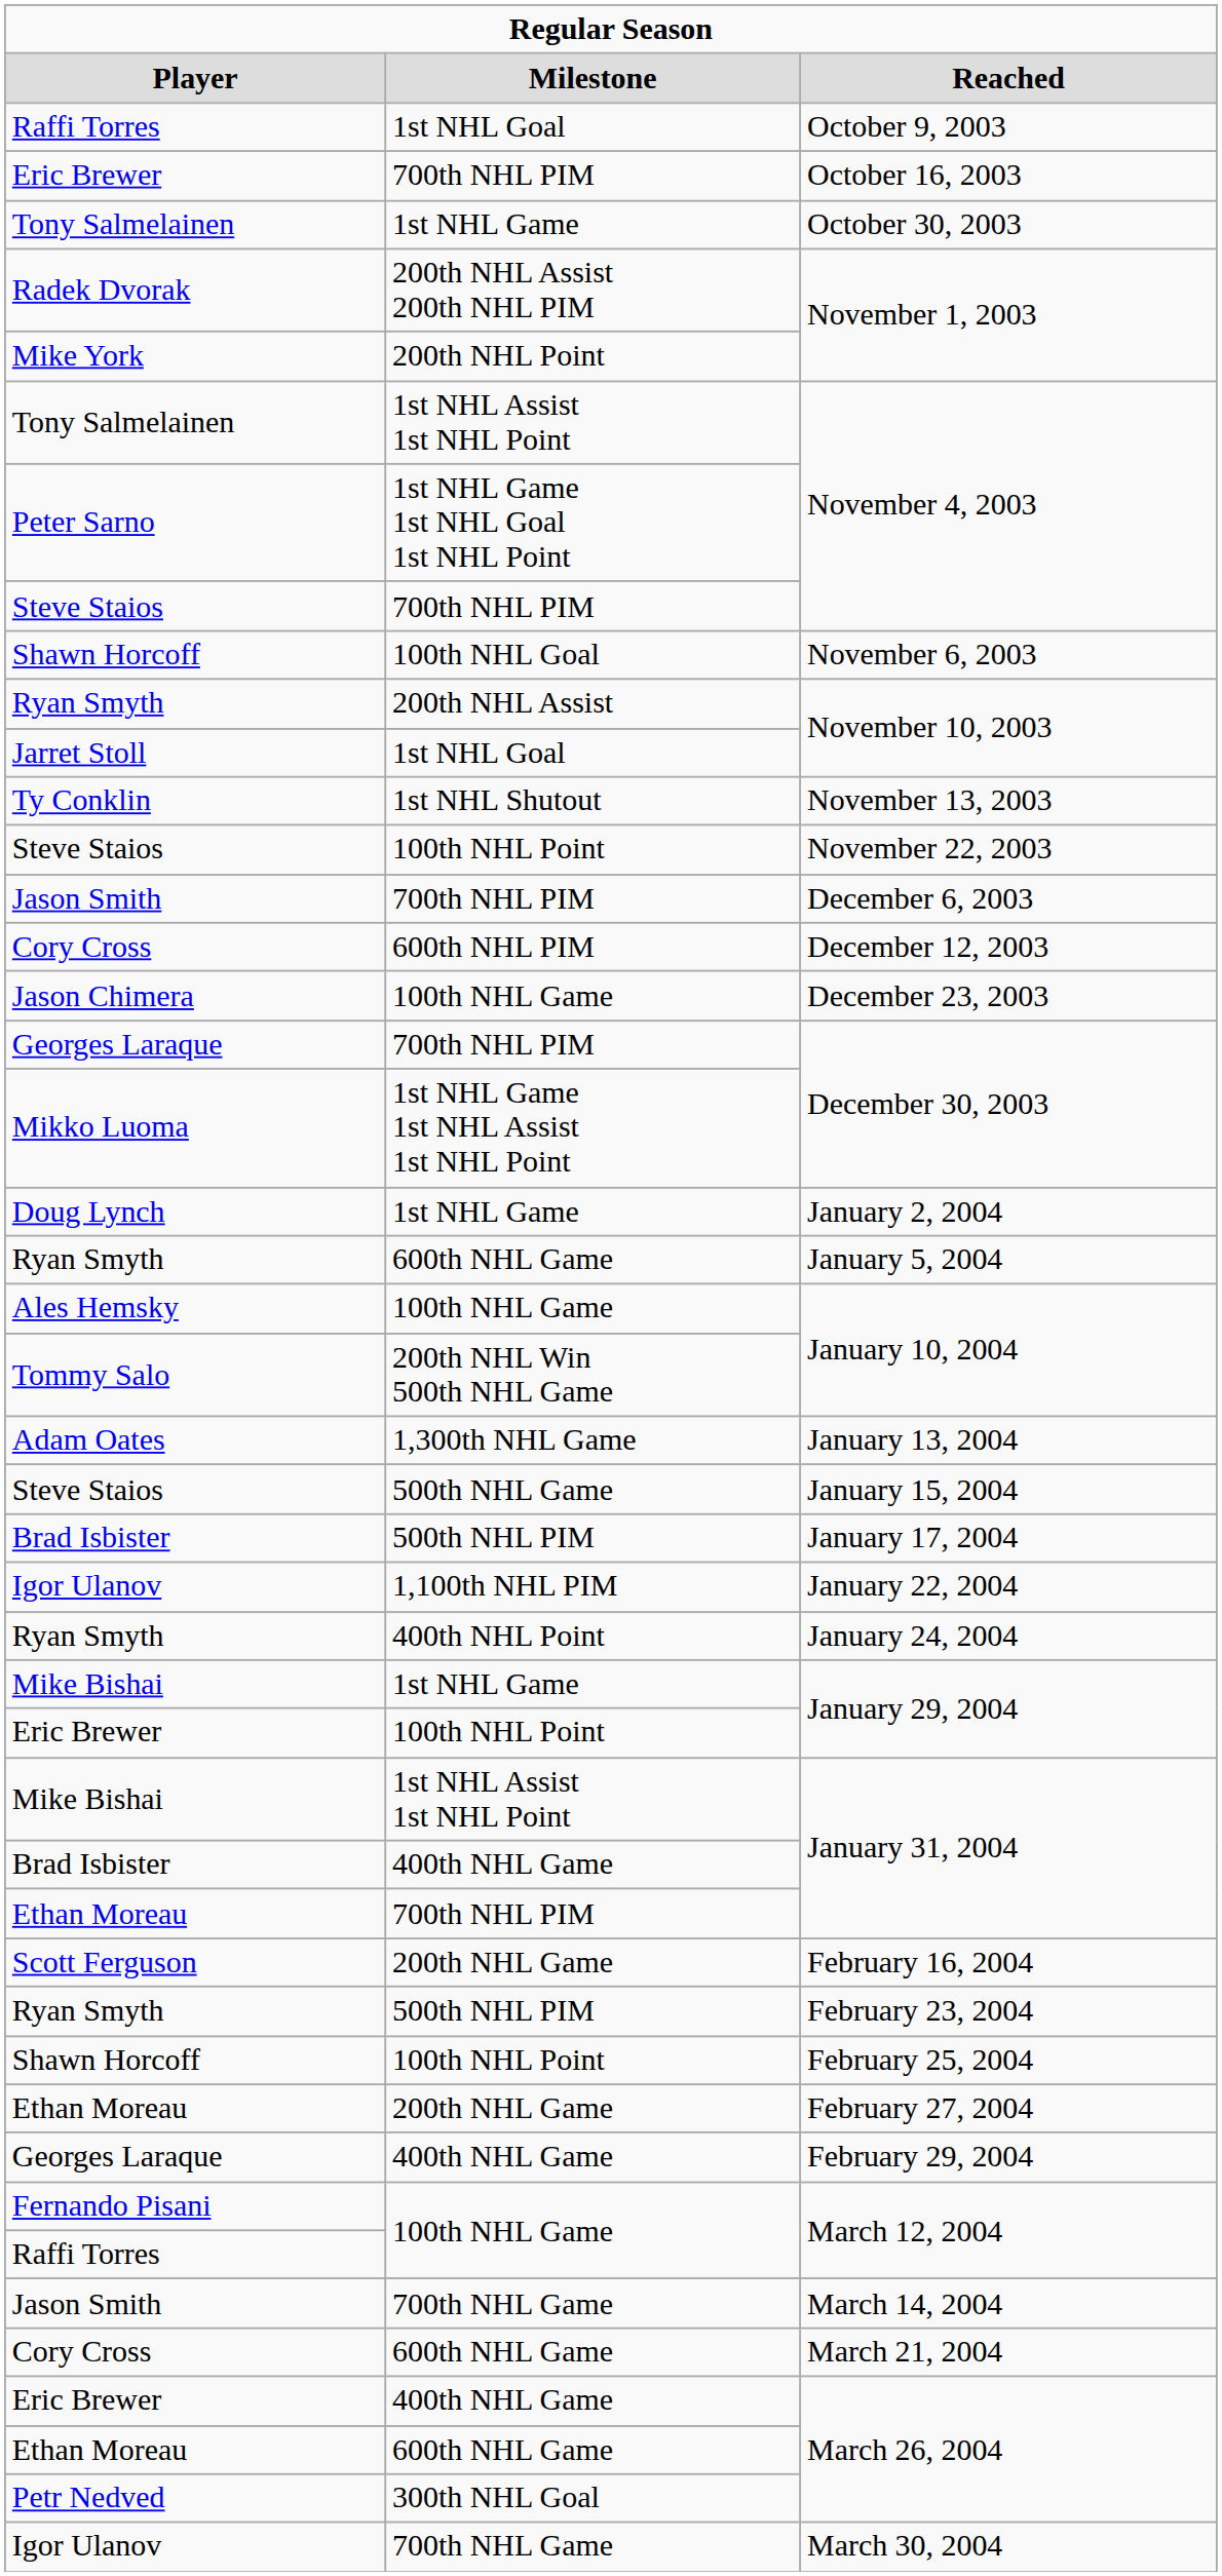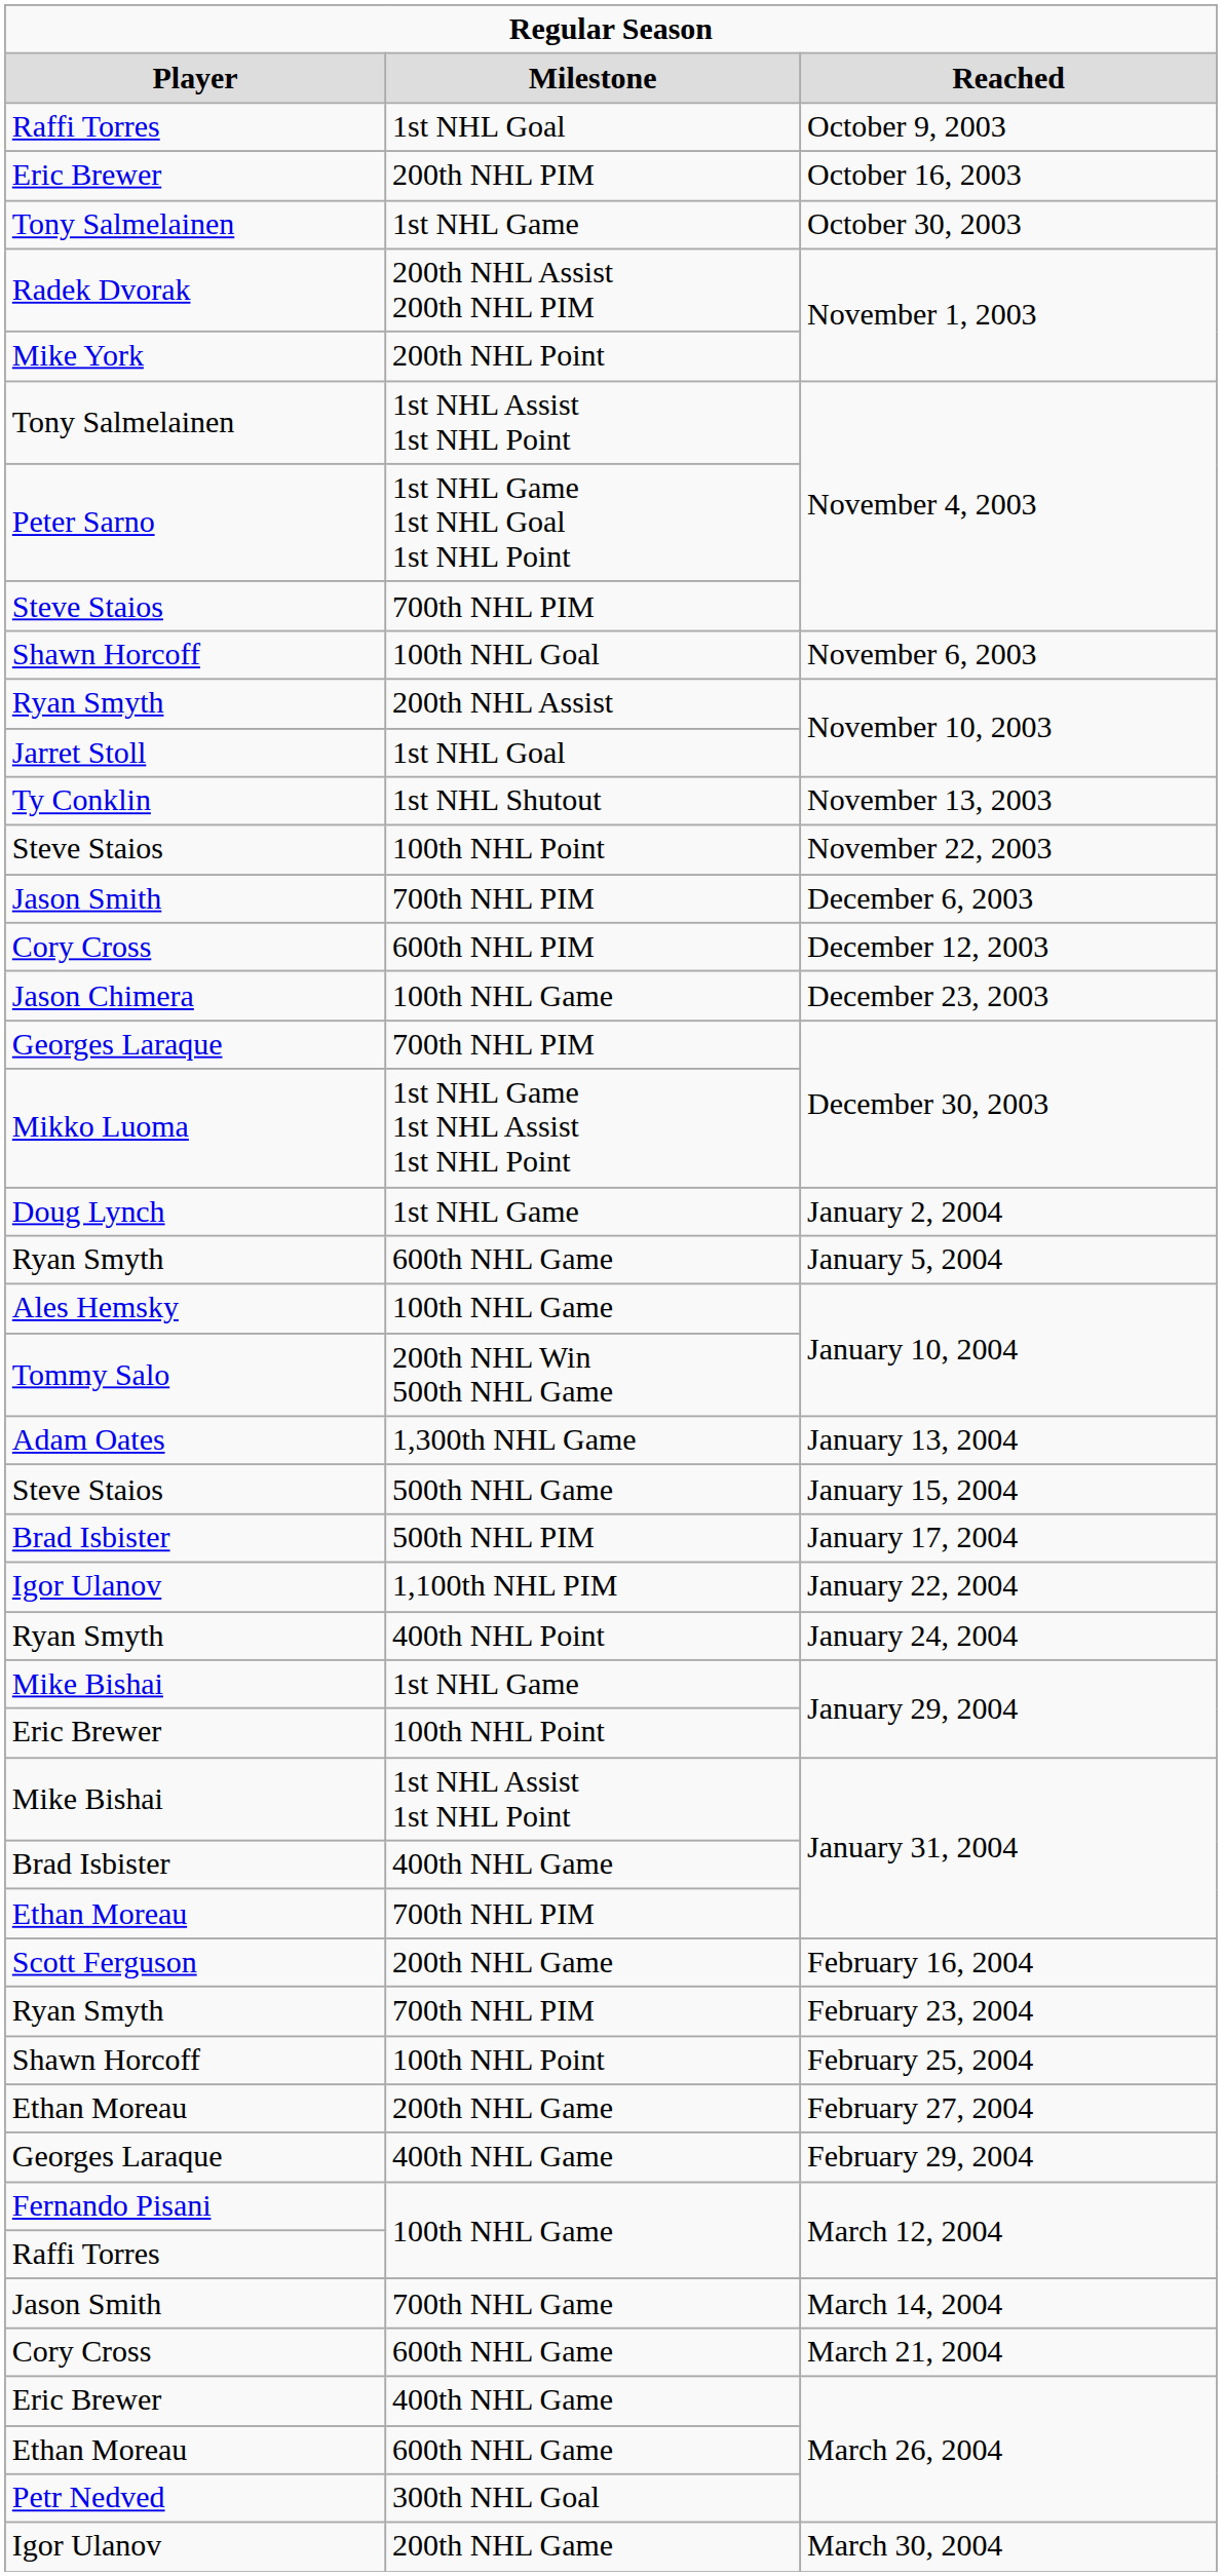October 16, 2003 | column 2: 700th NHL PIM -> 200th NHL PIM
February 23, 2004 | column 2: 500th NHL PIM -> 700th NHL PIM
March 30, 2004 | column 2: 700th NHL Game -> 200th NHL Game
